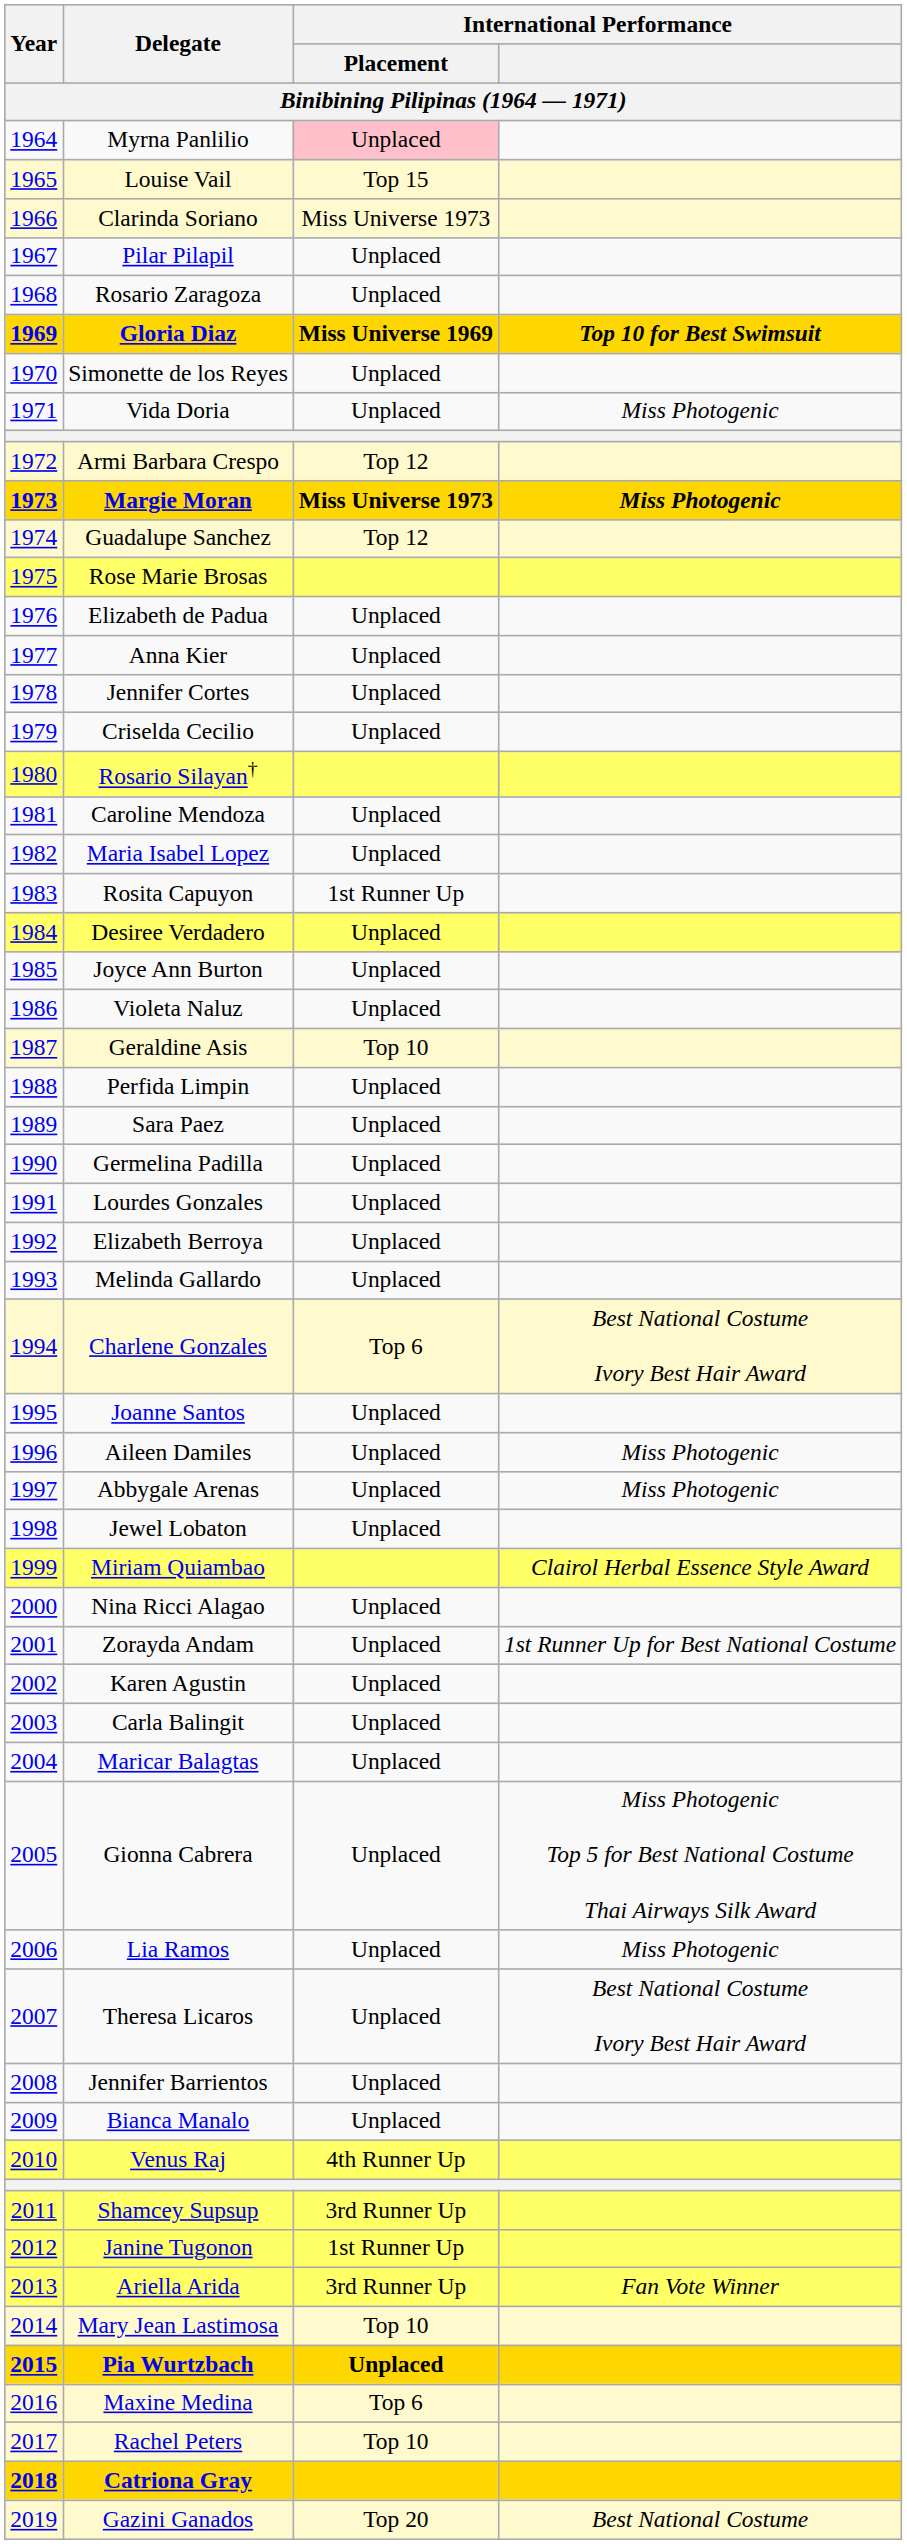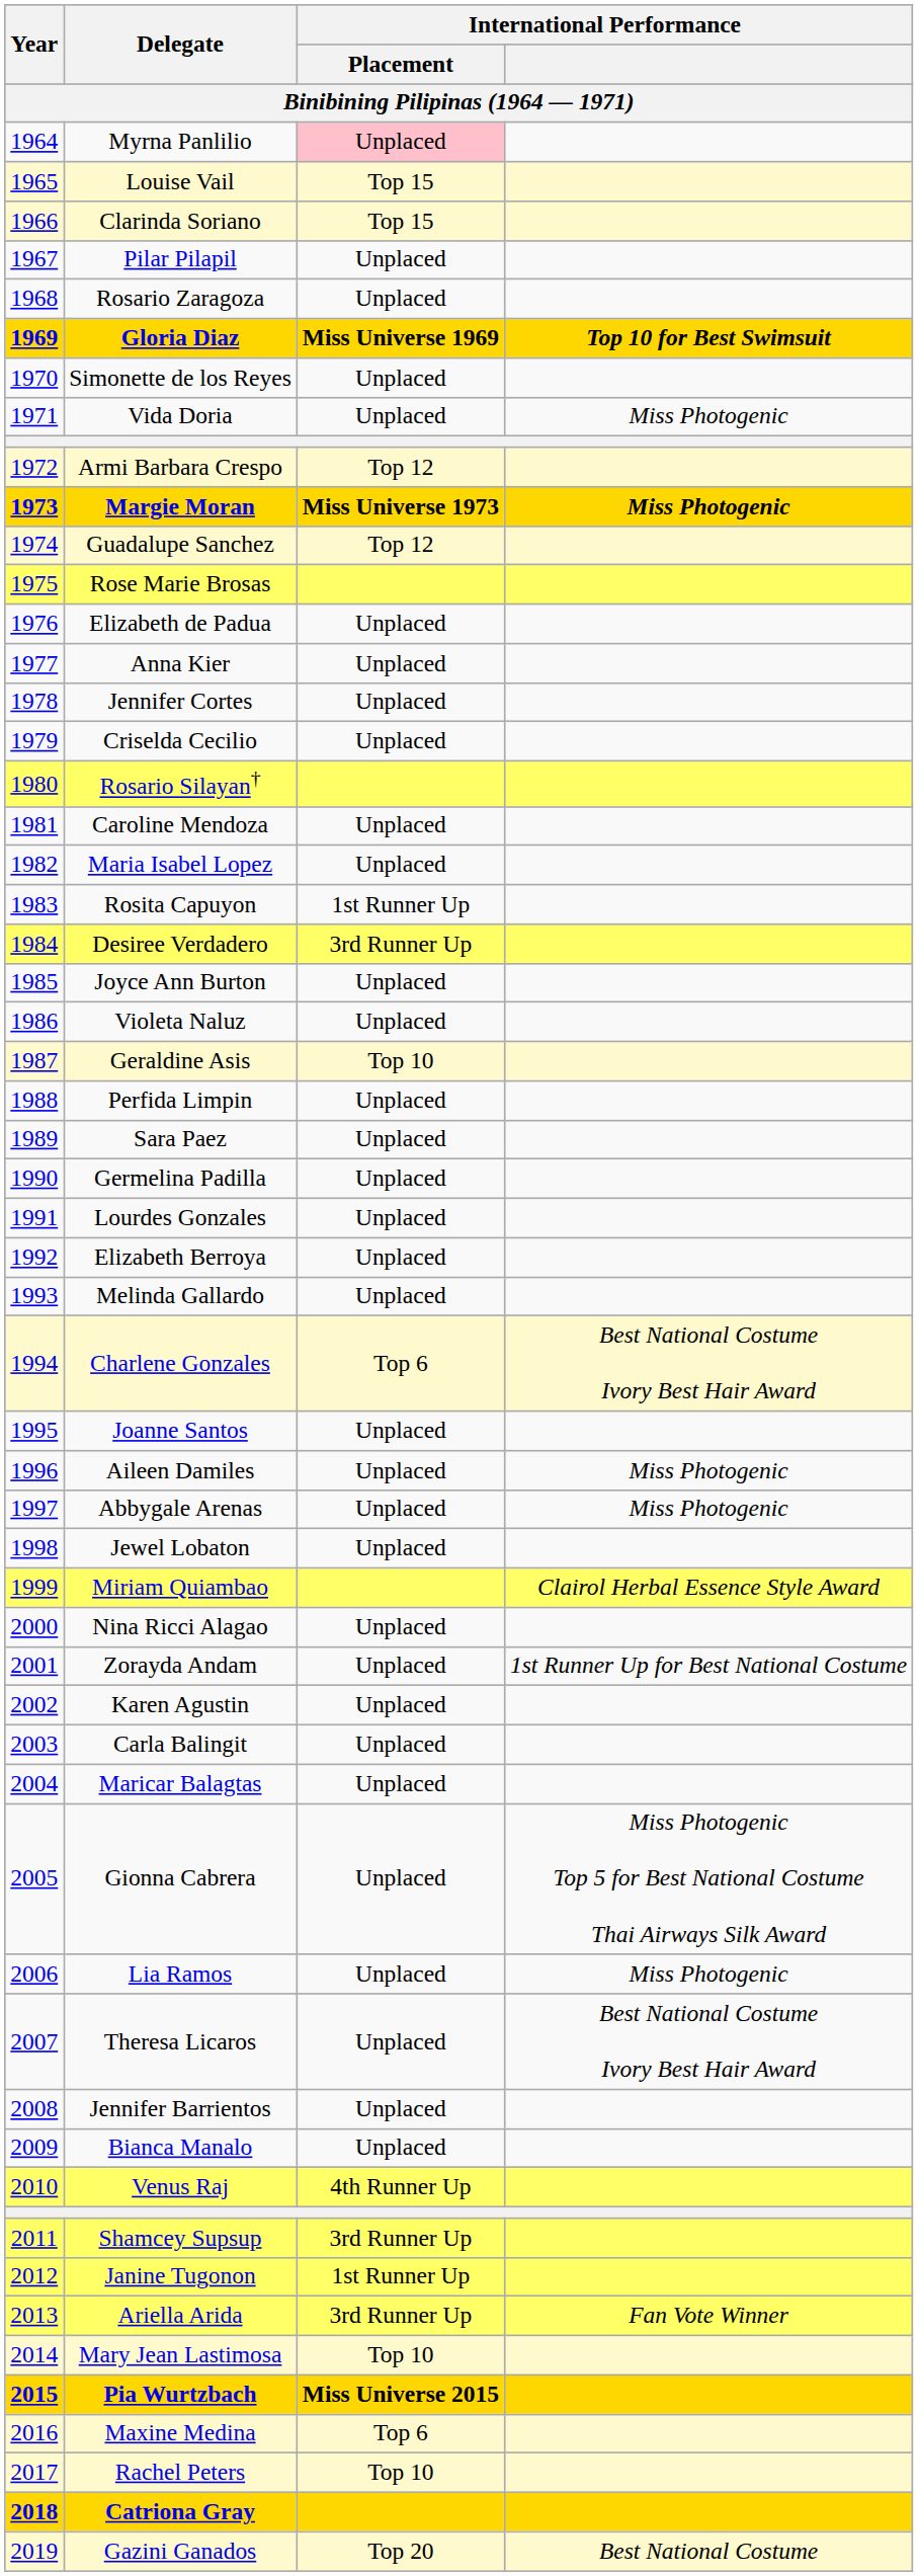Clarinda Soriano | International Performance / Placement: Miss Universe 1973 -> Top 15
Desiree Verdadero | International Performance / Placement: Unplaced -> 3rd Runner Up
Pia Wurtzbach | International Performance / Placement: Unplaced -> Miss Universe 2015
